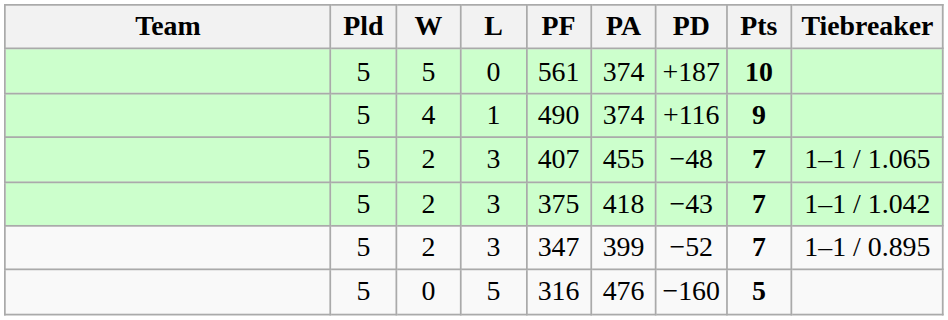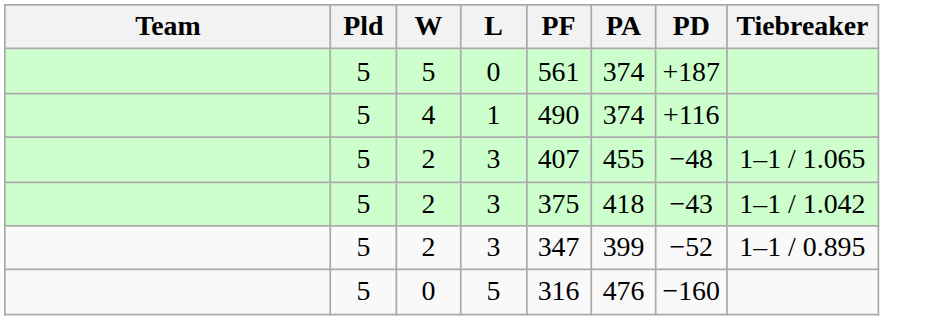- column: Pts | 10 | 9 | 7 | 7 | 7 | 5
